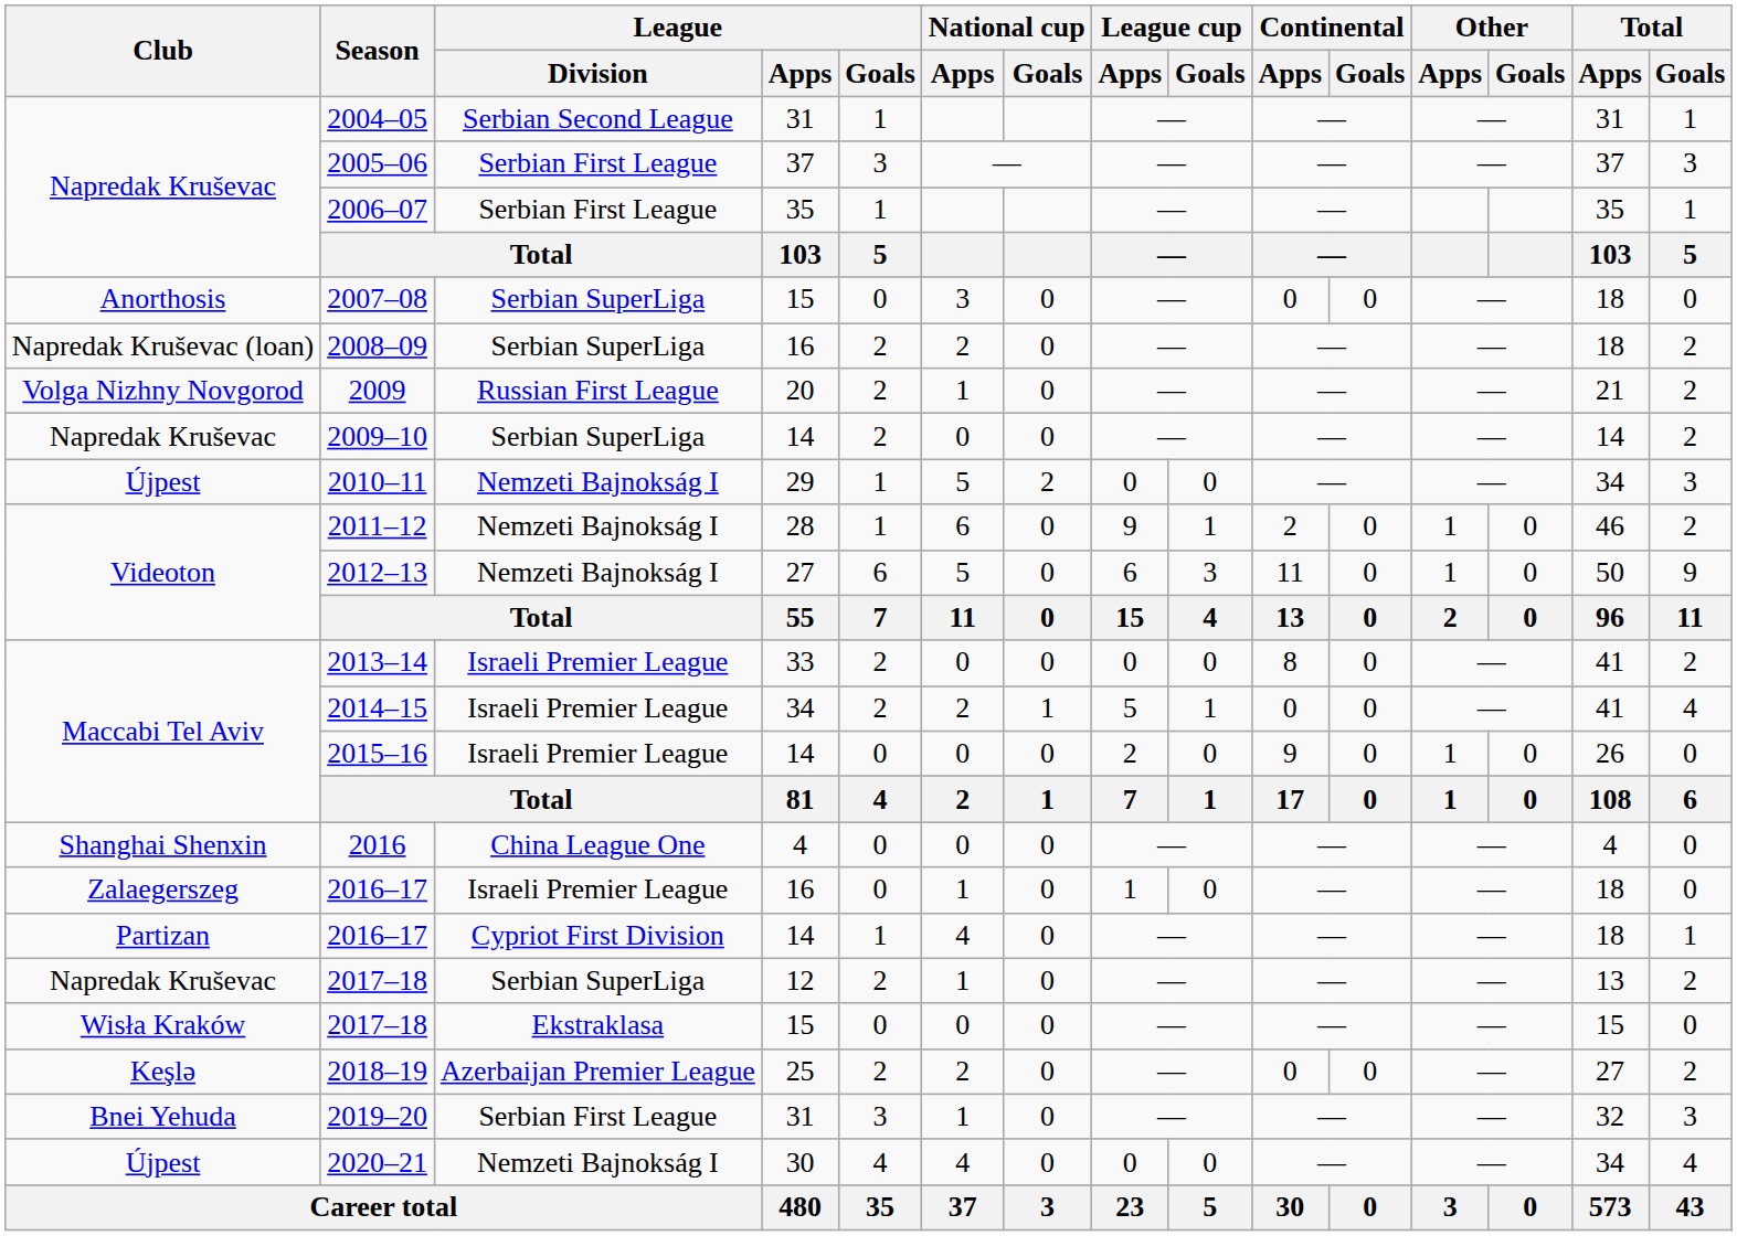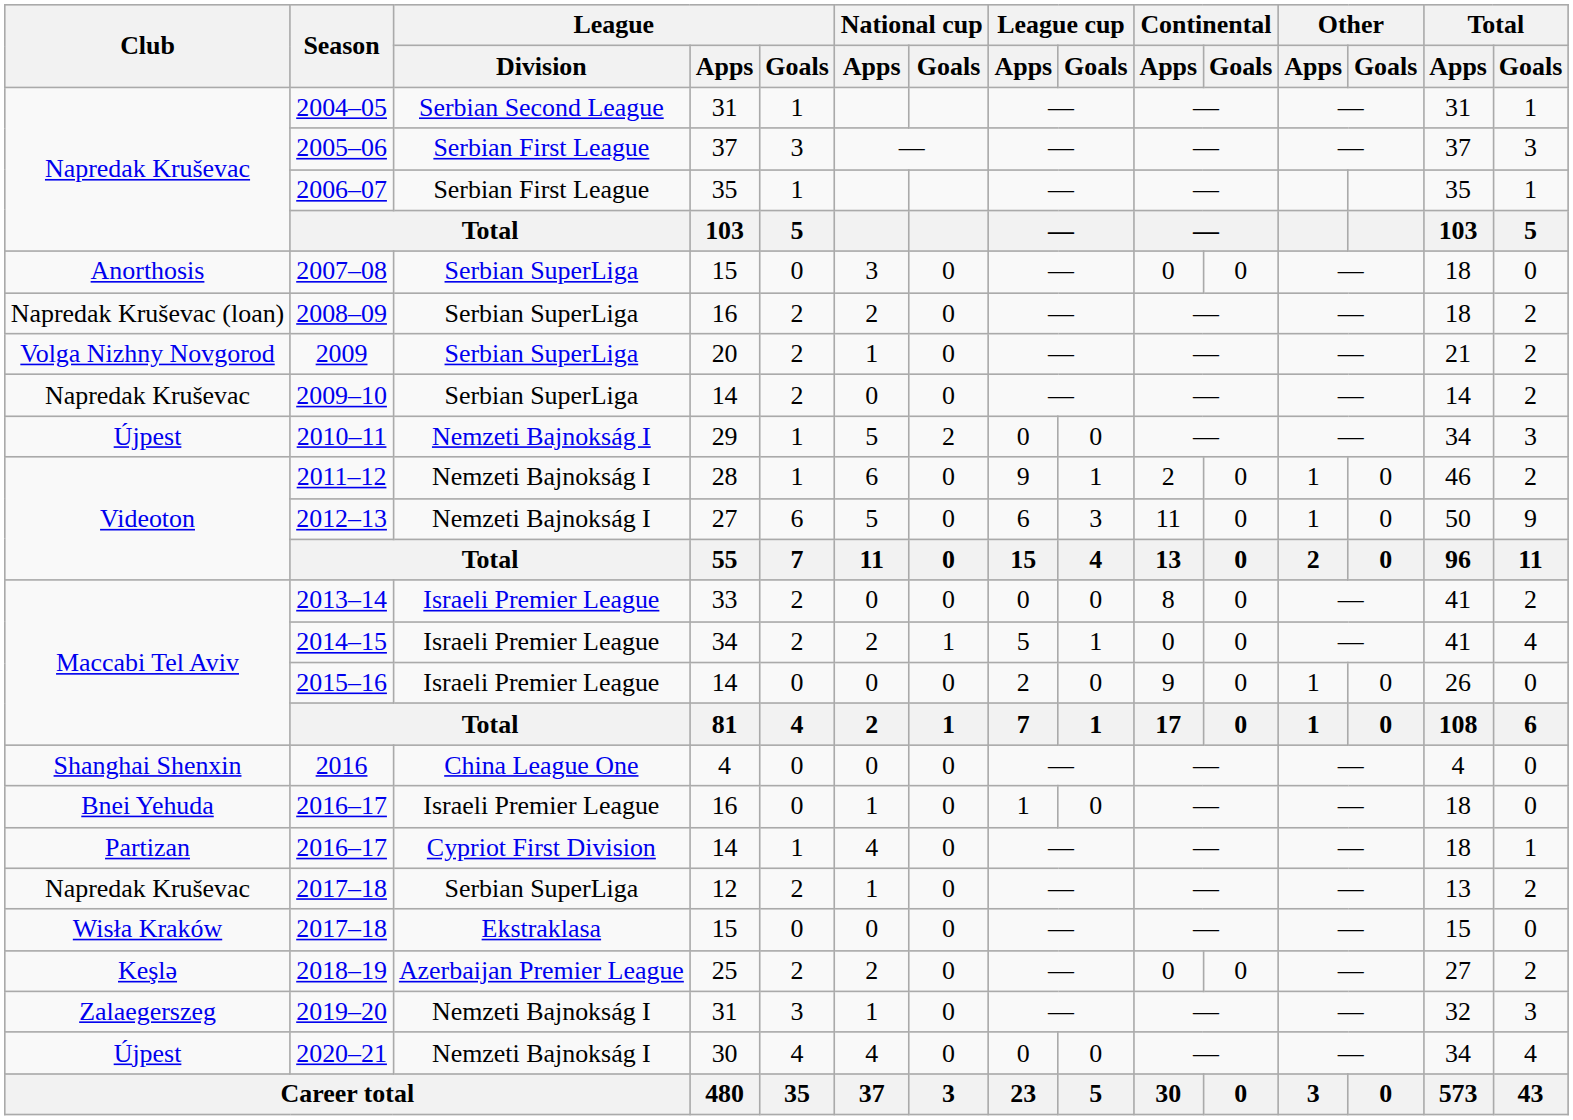2009 | League / Division: Russian First League -> Serbian SuperLiga
2016–17 / 16 | Club: Zalaegerszeg -> Bnei Yehuda
2019–20 | Club: Bnei Yehuda -> Zalaegerszeg
2019–20 | League / Division: Serbian First League -> Nemzeti Bajnokság I
